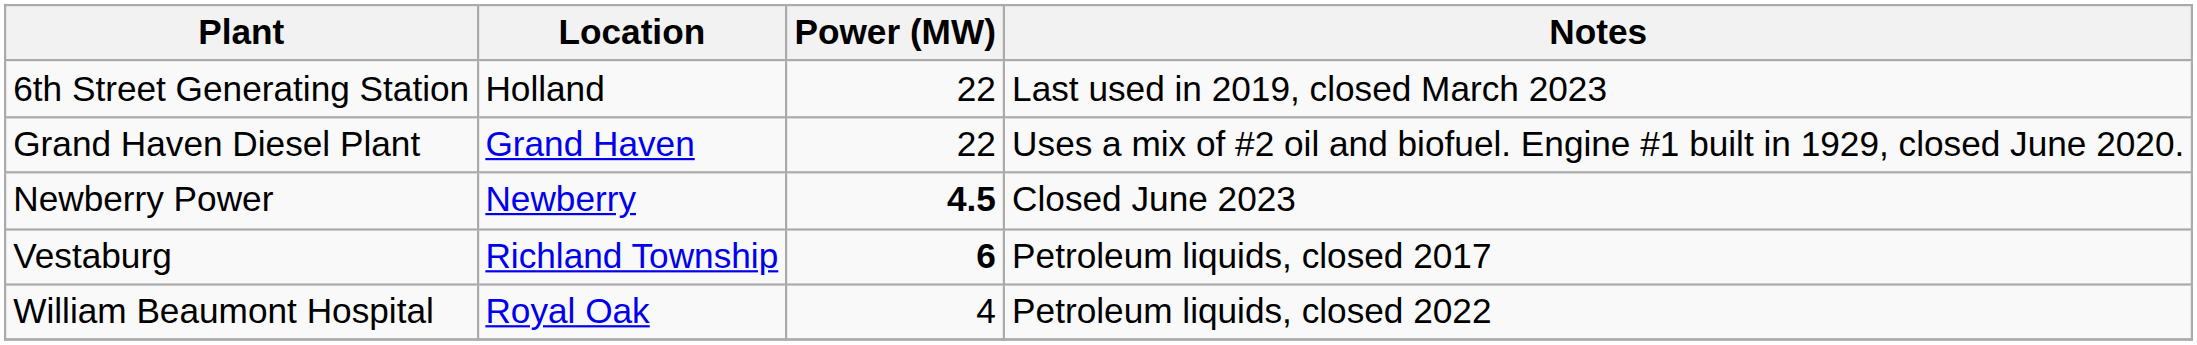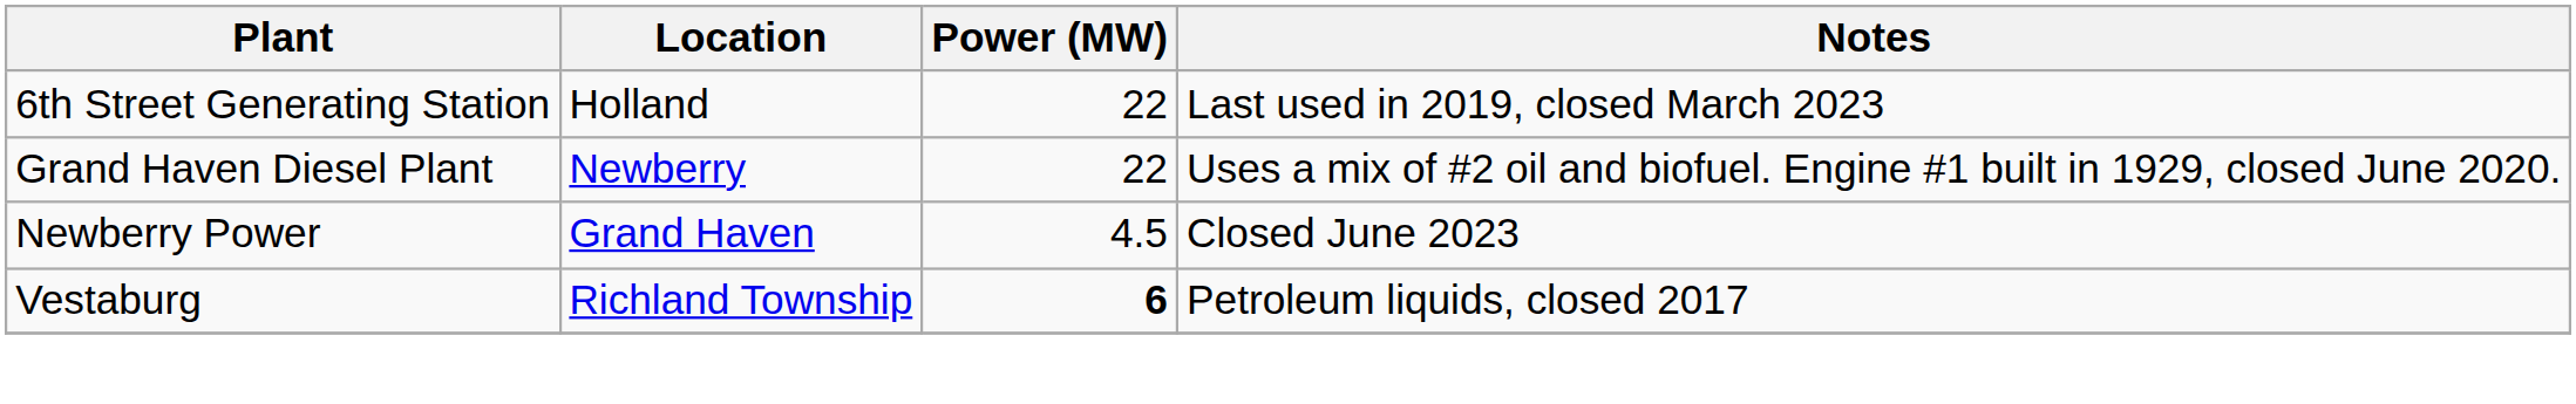Grand Haven Diesel Plant | Location: Grand Haven -> Newberry
Newberry Power | Location: Newberry -> Grand Haven
Newberry Power | Power (MW): bold -> normal
- row: William Beaumont Hospital | Royal Oak | 4 | Petroleum liquids, closed 2022
